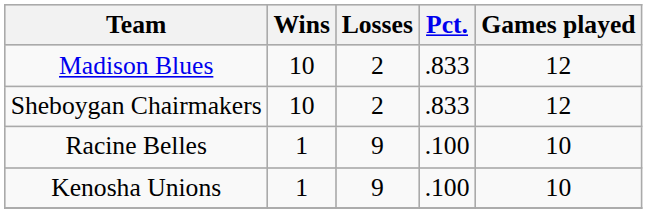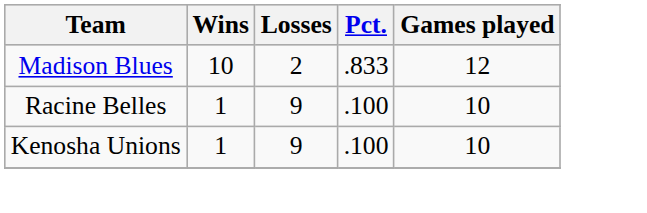- row: Sheboygan Chairmakers | 10 | 2 | .833 | 12
